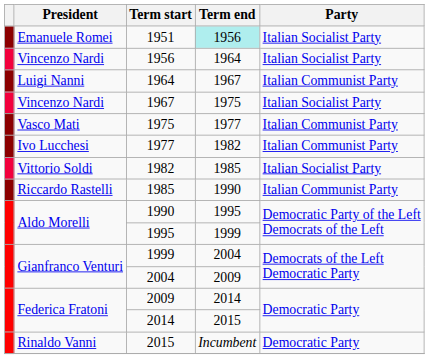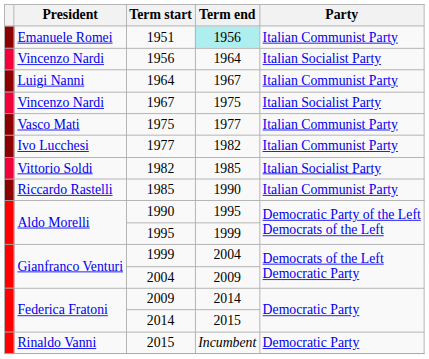1951 | Party: Italian Socialist Party -> Italian Communist Party
